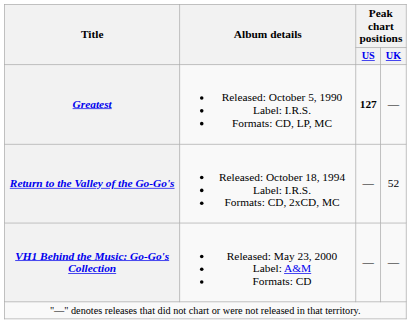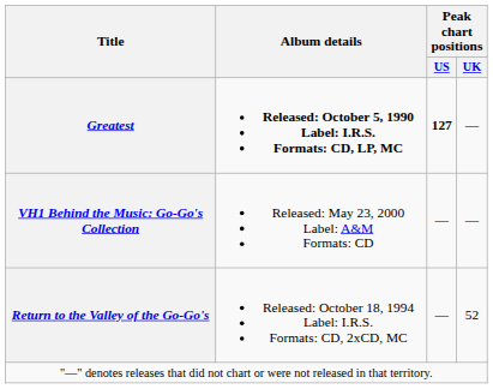Greatest | Album details: normal -> bold
rows swapped: Return to the Valley of the Go-Go's <-> VH1 Behind the Music: Go-Go's Collection
